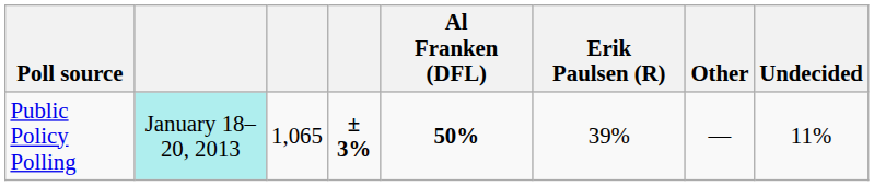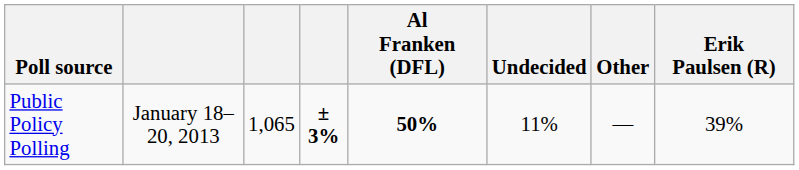columns swapped: Erik Paulsen (R) <-> Undecided
Public Policy Polling | column 2: paleturquoise background -> no background
